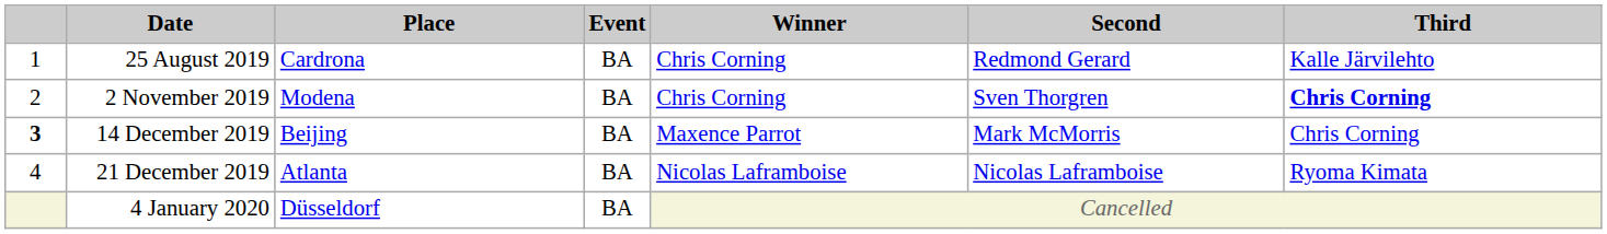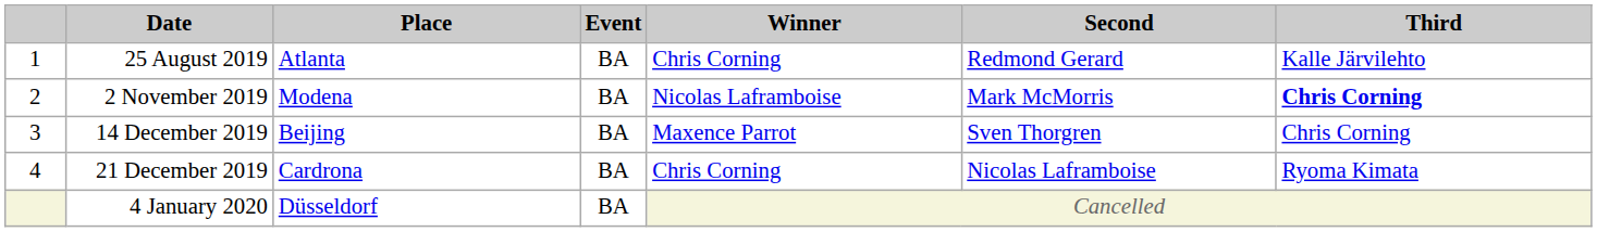25 August 2019 | Place: Cardrona -> Atlanta
2 November 2019 | Winner: Chris Corning -> Nicolas Laframboise
2 November 2019 | Second: Sven Thorgren -> Mark McMorris
14 December 2019 | column 1: bold -> normal
14 December 2019 | Second: Mark McMorris -> Sven Thorgren
21 December 2019 | Place: Atlanta -> Cardrona
21 December 2019 | Winner: Nicolas Laframboise -> Chris Corning
